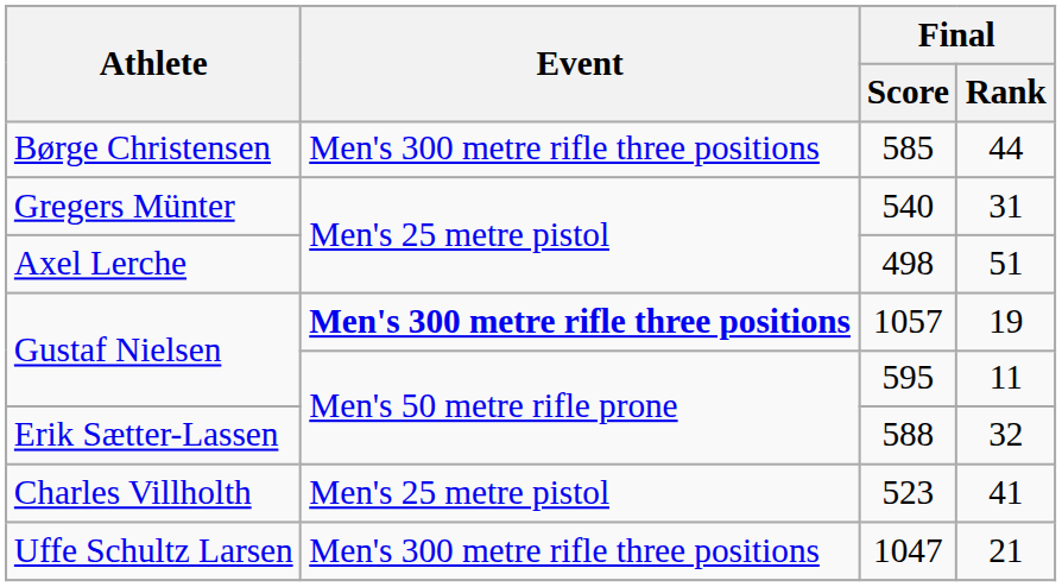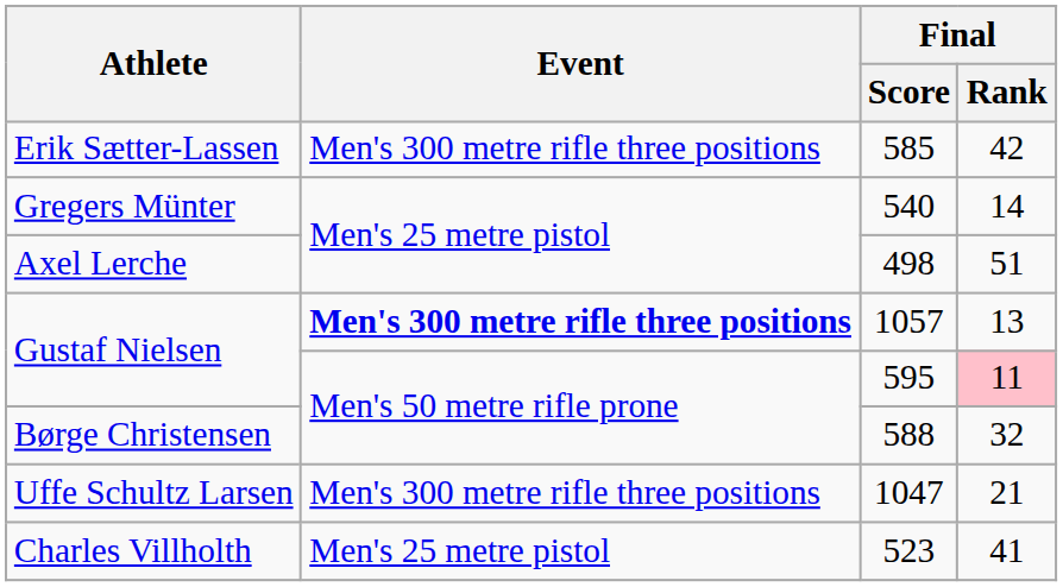585 | Athlete: Børge Christensen -> Erik Sætter-Lassen
585 | Final / Rank: 44 -> 42
540 | Final / Rank: 31 -> 14
1057 | Final / Rank: 19 -> 13
595 | Final / Rank: no background -> pink background
588 | Athlete: Erik Sætter-Lassen -> Børge Christensen
rows swapped: 1047 <-> 523
